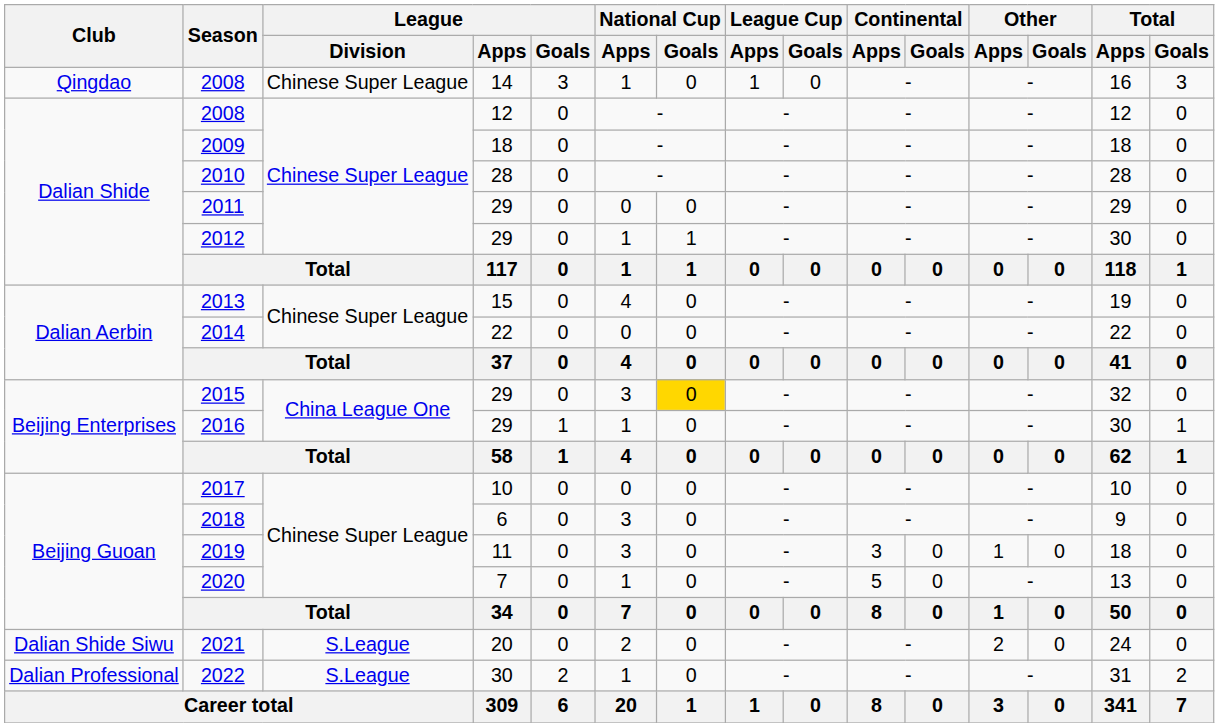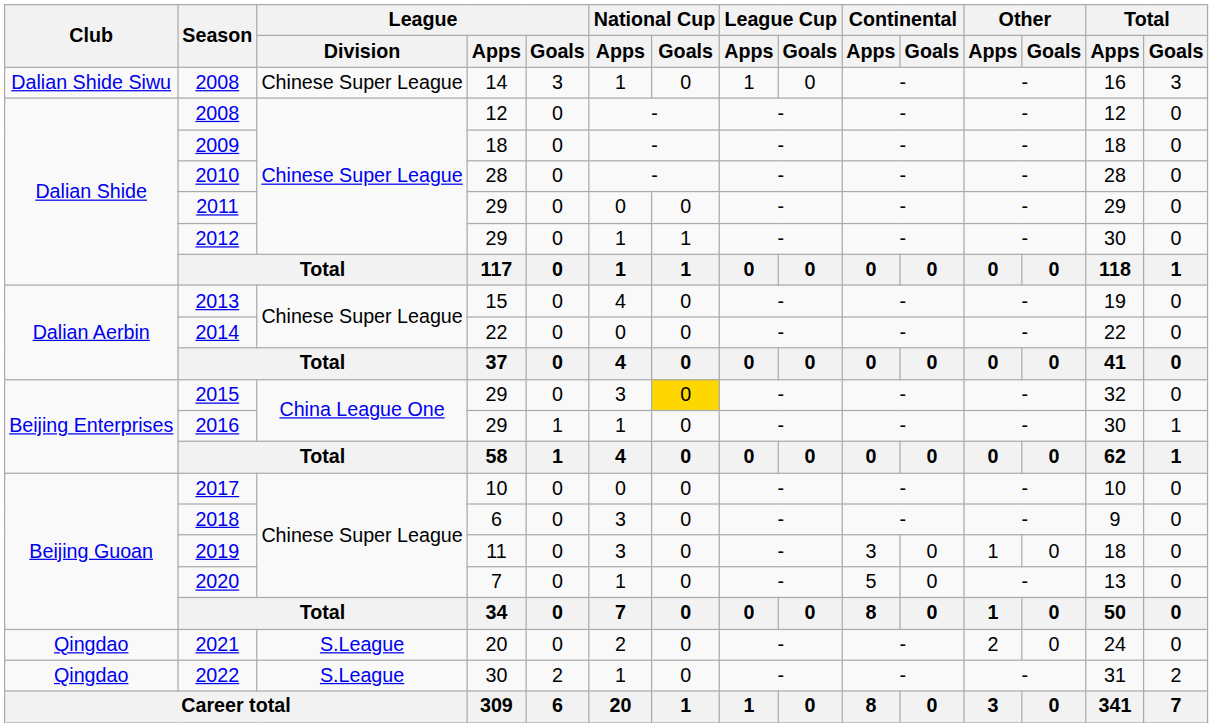2008 / 14 | Club: Qingdao -> Dalian Shide Siwu
2021 | Club: Dalian Shide Siwu -> Qingdao
2022 | Club: Dalian Professional -> Qingdao
